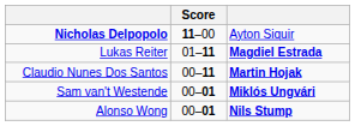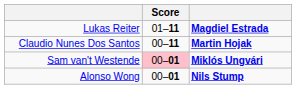- row: Nicholas Delpopolo | 11–00 | Ayton Siquir
Sam van't Westende | Score: no background -> pink background
